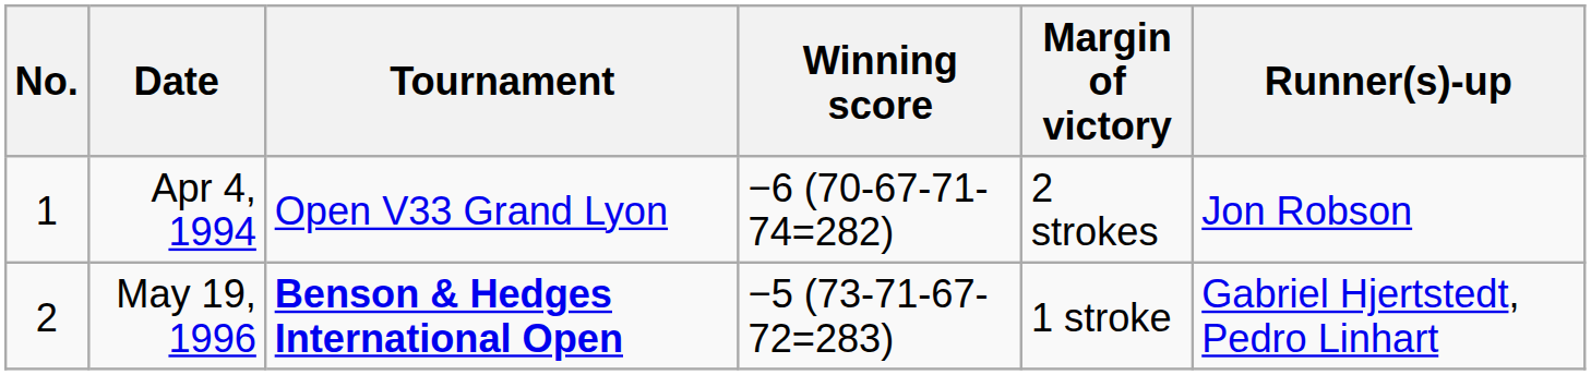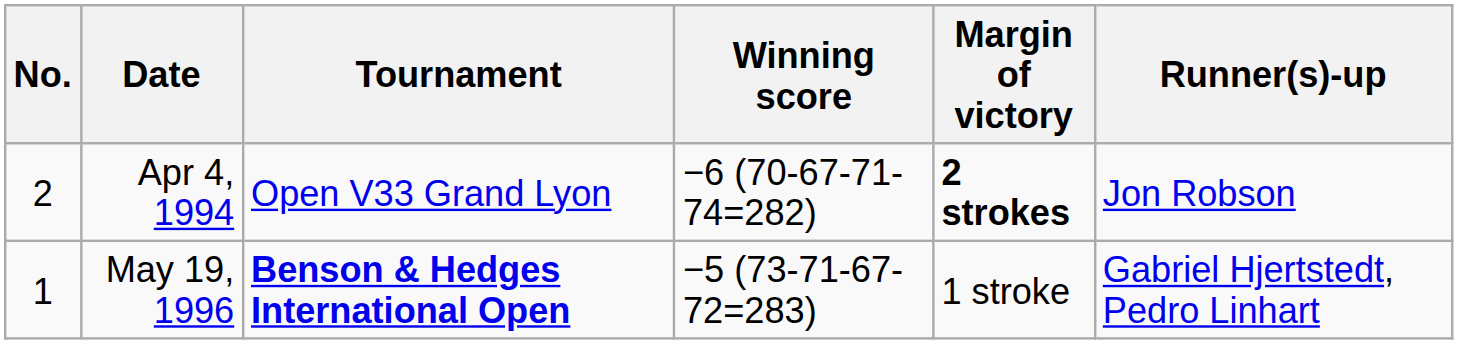Apr 4, 1994 | No.: 1 -> 2
Apr 4, 1994 | Margin of victory: normal -> bold
May 19, 1996 | No.: 2 -> 1
